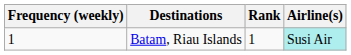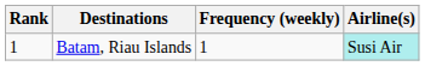columns swapped: Rank <-> Frequency (weekly)
